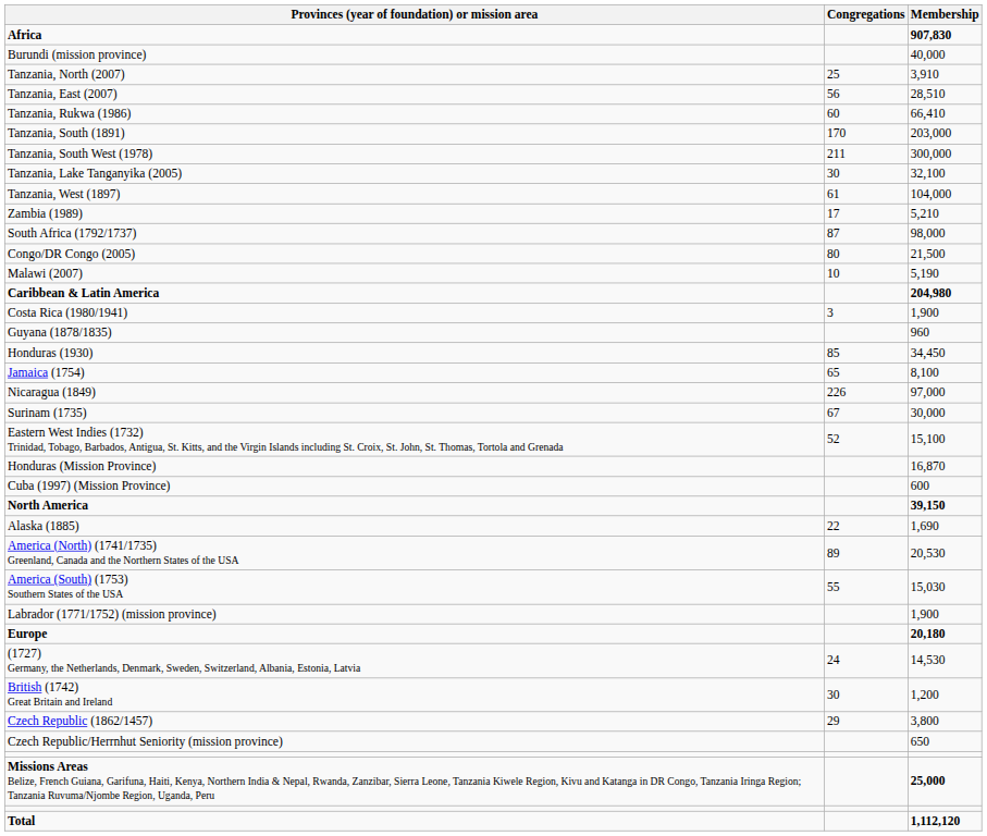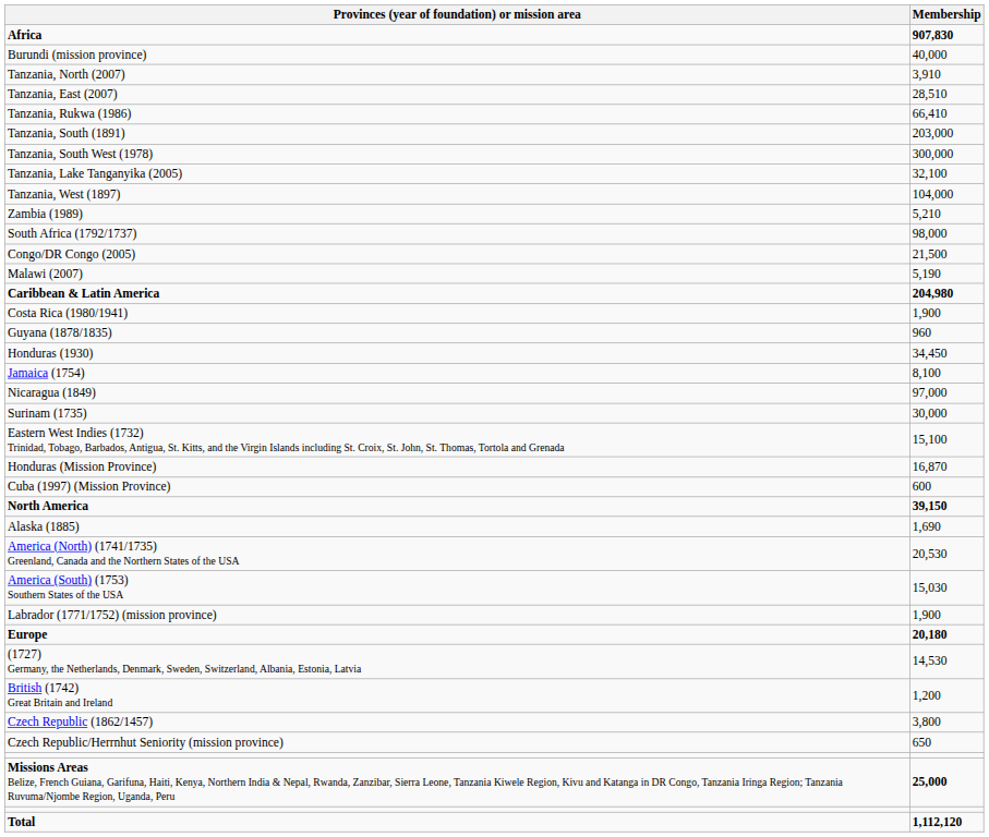- column: Congregations | 25 | 56 | 60 | 170 | 211 | 30 | 61 | 17 | 87 | 80 | 10 | 3 | 85 | 65 | 226 | 67 | 52 | 22 | 89 | 55 | 24 | 30 | 29
